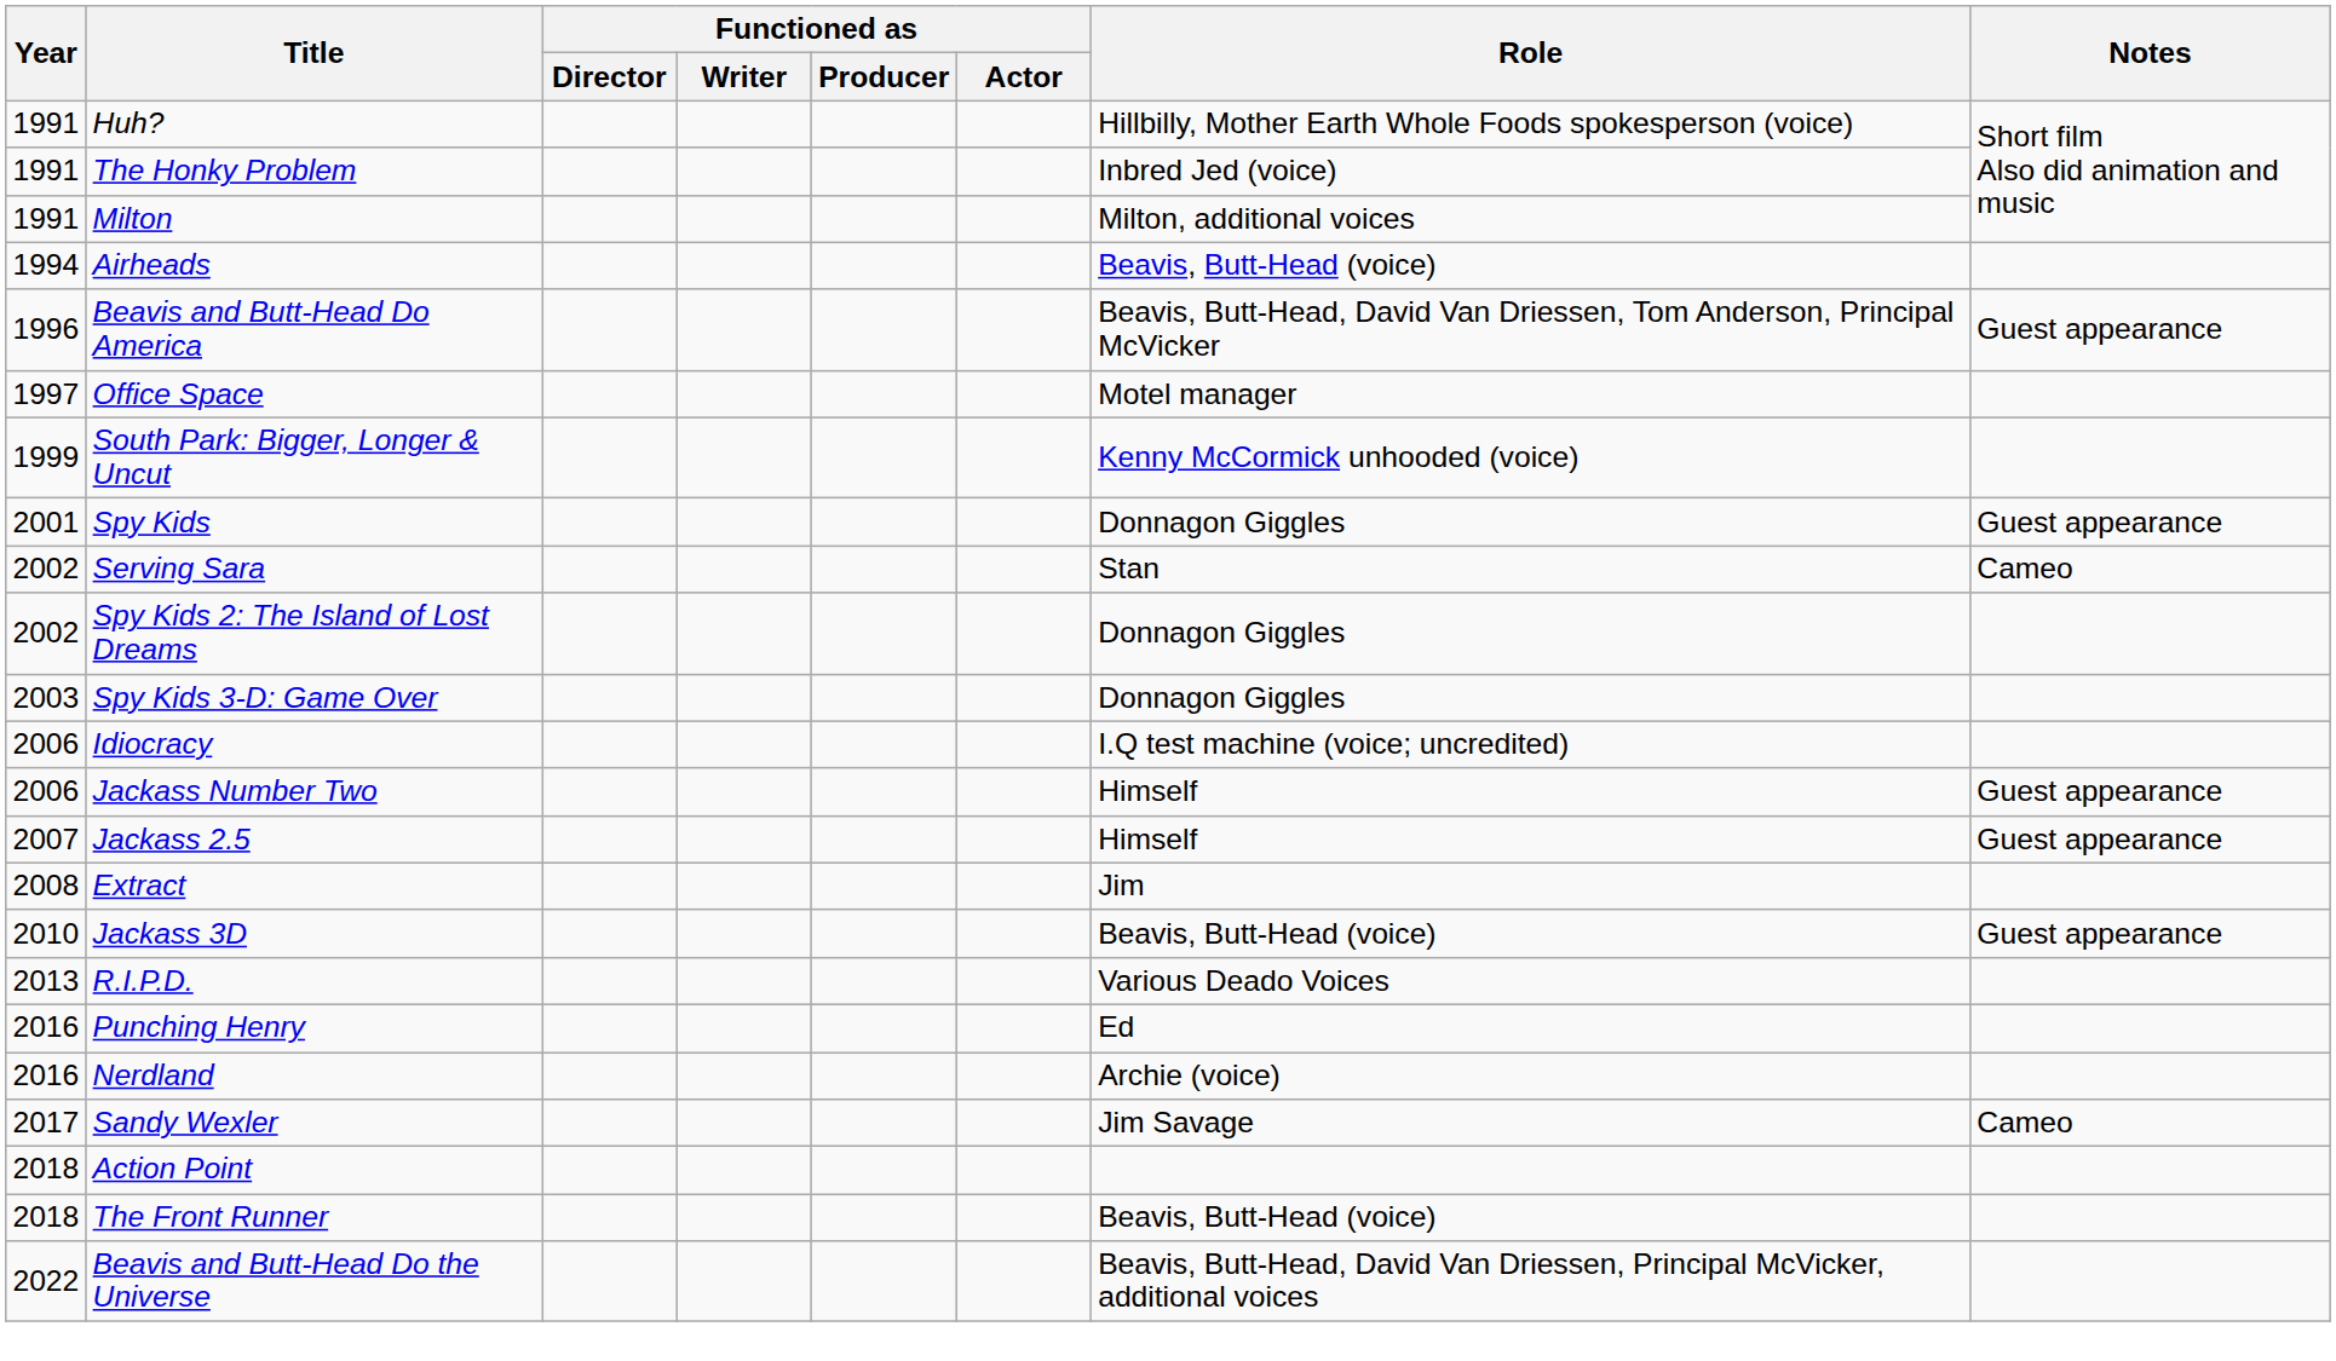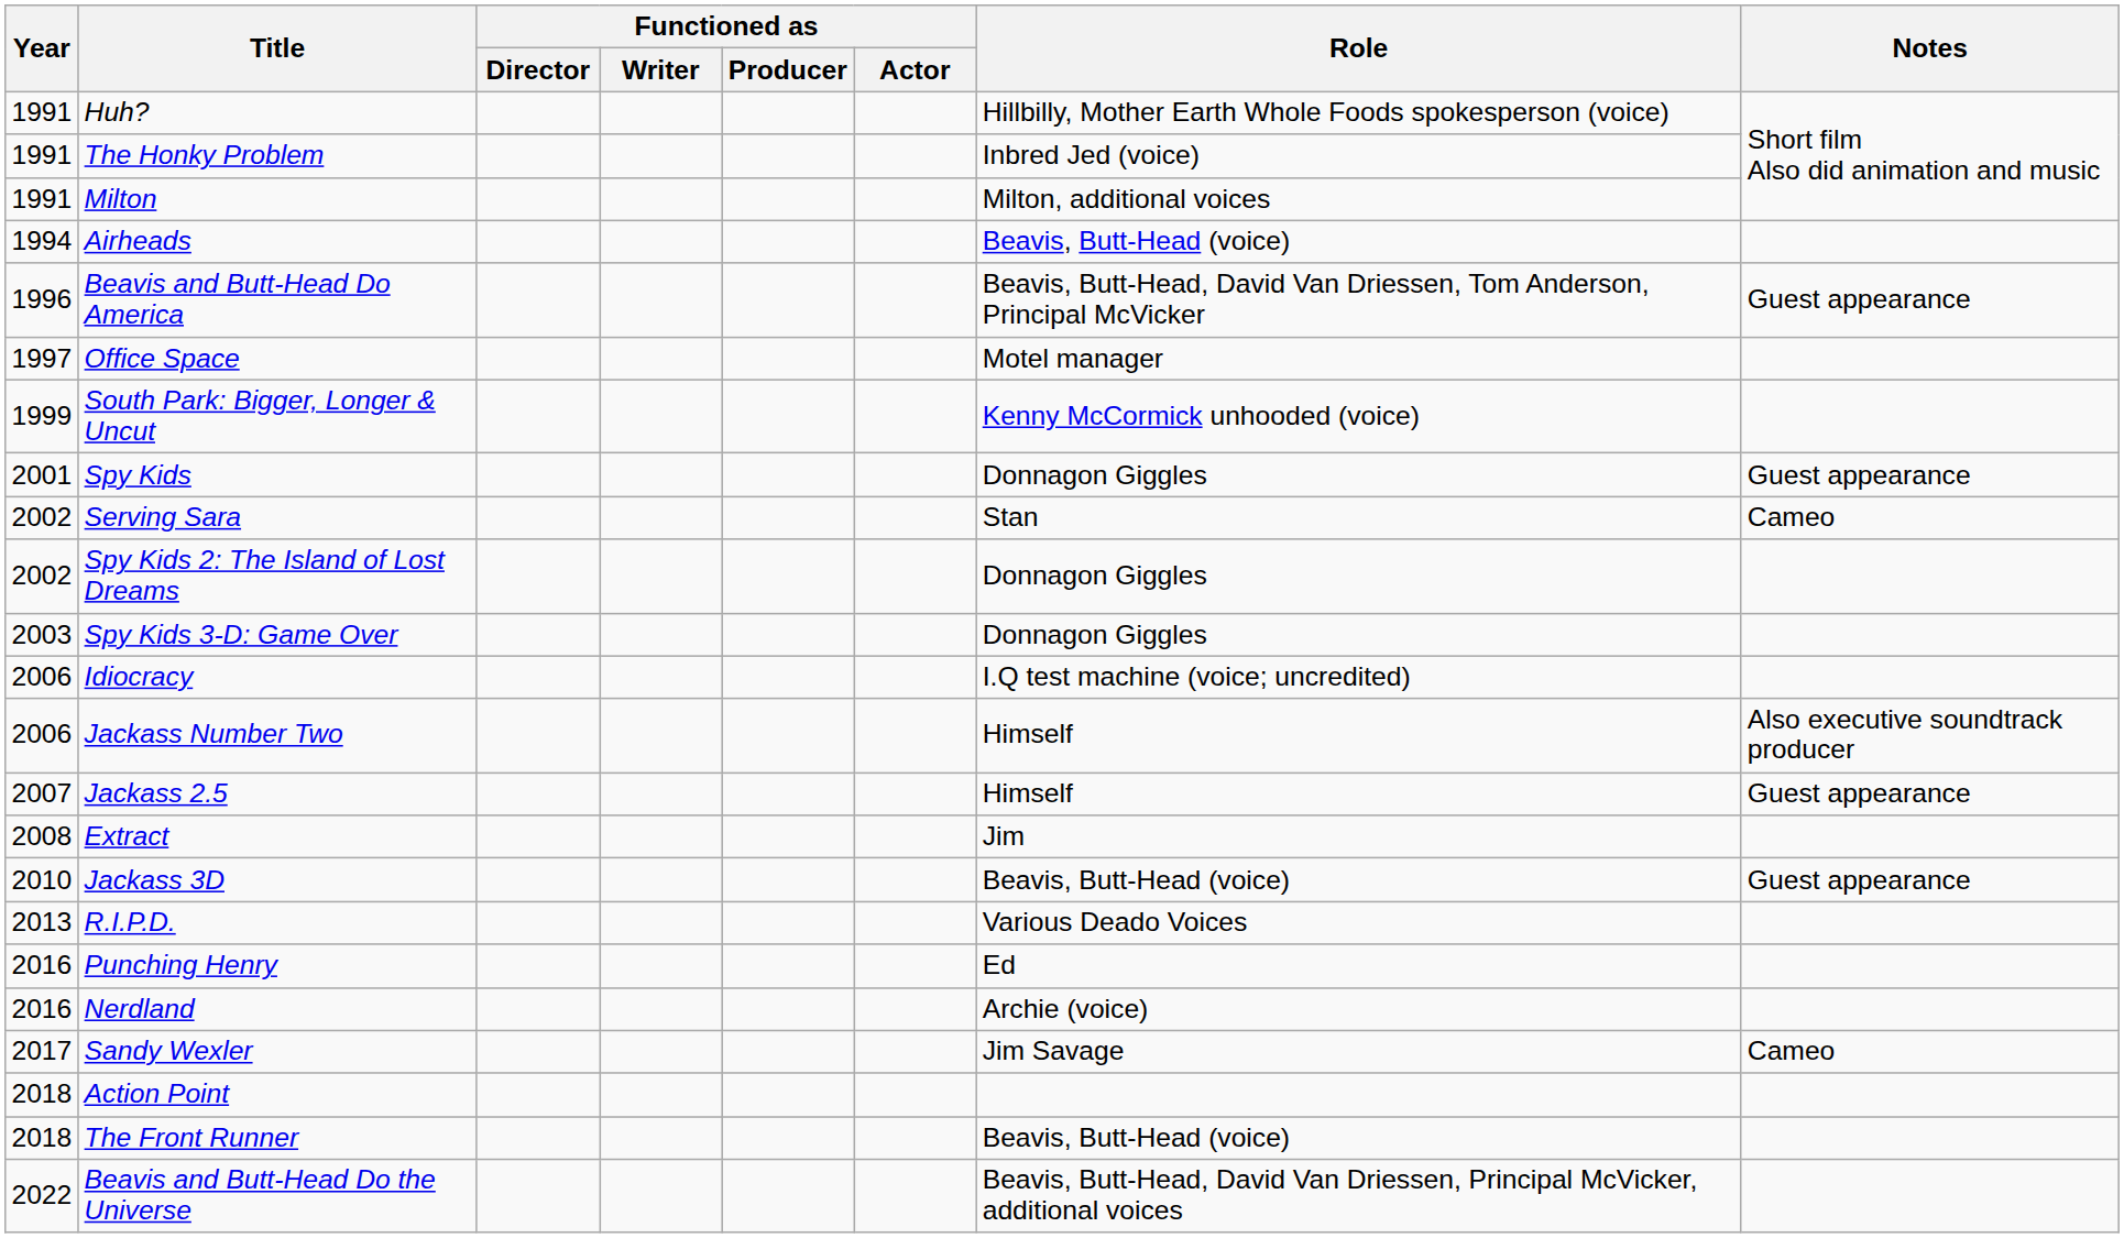Jackass Number Two | Notes: Guest appearance -> Also executive soundtrack producer
